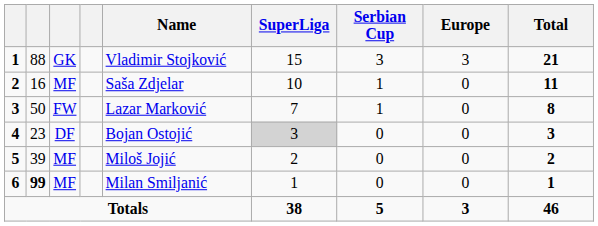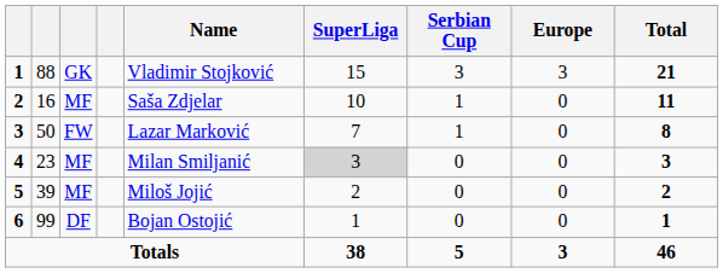4 | column 3: DF -> MF
4 | Name: Bojan Ostojić -> Milan Smiljanić
6 | column 2: bold -> normal
6 | column 3: MF -> DF
6 | Name: Milan Smiljanić -> Bojan Ostojić
